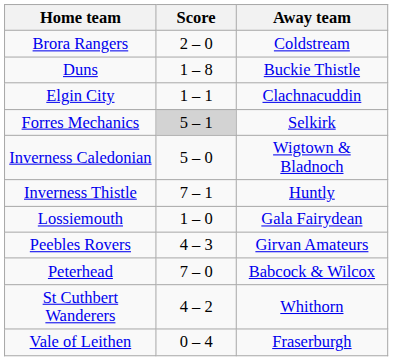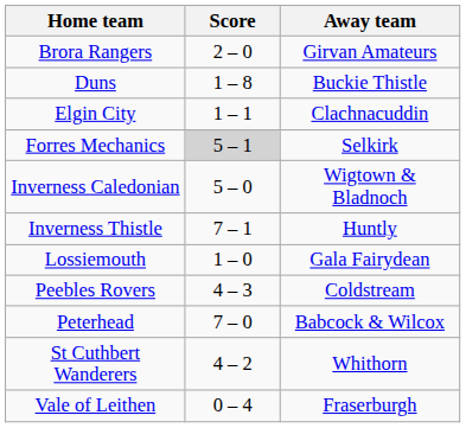Brora Rangers | Away team: Coldstream -> Girvan Amateurs
Peebles Rovers | Away team: Girvan Amateurs -> Coldstream
